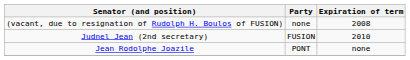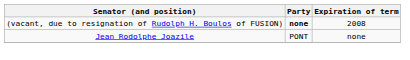(vacant, due to resignation of Rudolph H. Boulos of FUSION) | Party: normal -> bold
- row: Judnel Jean (2nd secretary) | FUSION | 2010
